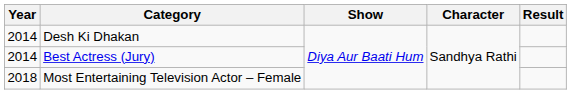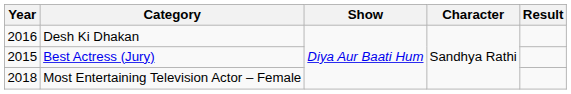Desh Ki Dhakan | Year: 2014 -> 2016
Best Actress (Jury) | Year: 2014 -> 2015
